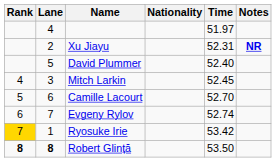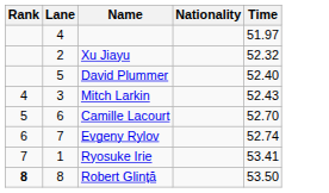- column: Notes | NR
Xu Jiayu | Time: 52.31 -> 52.32
Mitch Larkin | Time: 52.45 -> 52.43
Ryosuke Irie | Rank: gold background -> no background
Ryosuke Irie | Time: 53.42 -> 53.41
Robert Glință | Lane: bold -> normal
